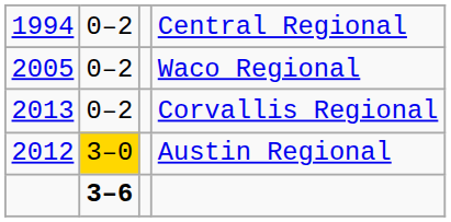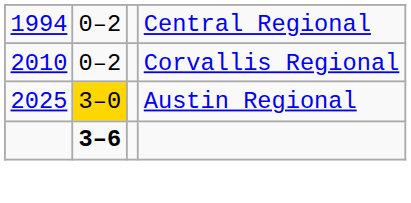- row: 2005 | 0–2 | Waco Regional
Corvallis Regional | column 1: 2013 -> 2010
Austin Regional | column 1: 2012 -> 2025
